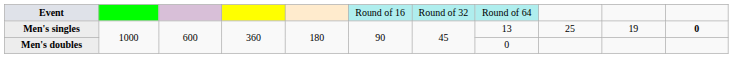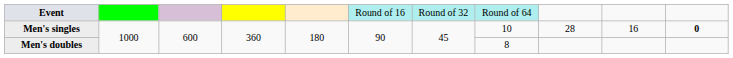Men's singles | column 8: 13 -> 10
Men's singles | column 9: 25 -> 28
Men's singles | column 10: 19 -> 16
Men's doubles | column 8: 0 -> 8
